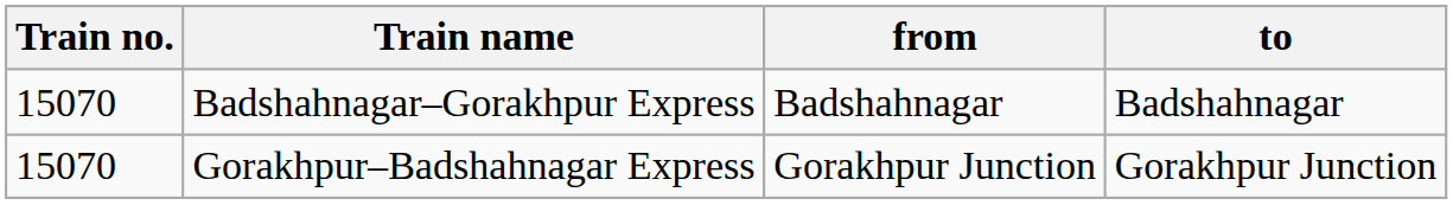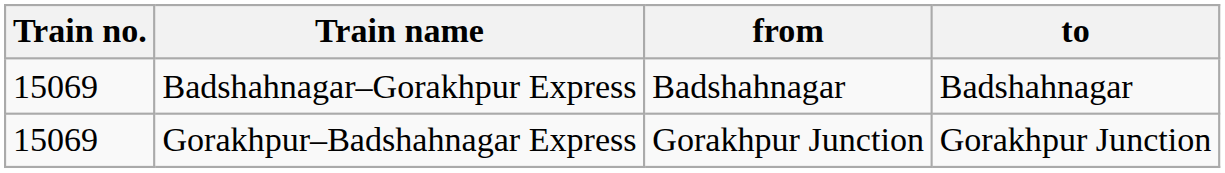Badshahnagar–Gorakhpur Express | Train no.: 15070 -> 15069
Gorakhpur–Badshahnagar Express | Train no.: 15070 -> 15069
